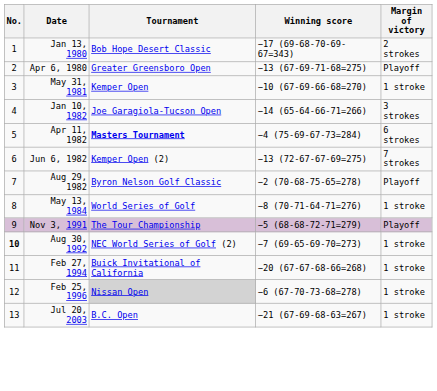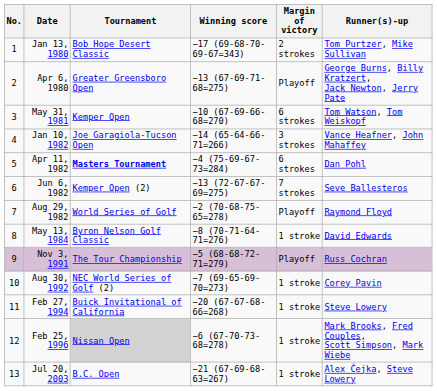+ column: Runner(s)-up | Tom Purtzer, Mike Sullivan | George Burns, Billy Kratzert, Jack Newton, Jerry Pate | Tom Watson, Tom Weiskopf | Vance Heafner, John Mahaffey | Dan Pohl | Seve Ballesteros | Raymond Floyd | David Edwards | Russ Cochran | Corey Pavin | Steve Lowery | Mark Brooks, Fred Couples, Scott Simpson, Mark Wiebe | Alex Čejka, Steve Lowery
May 31, 1981 | Margin of victory: 1 stroke -> 6 strokes
Aug 29, 1982 | Tournament: Byron Nelson Golf Classic -> World Series of Golf
May 13, 1984 | Tournament: World Series of Golf -> Byron Nelson Golf Classic
Aug 30, 1992 | No.: bold -> normal
